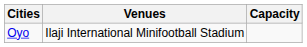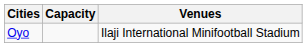columns swapped: Venues <-> Capacity
